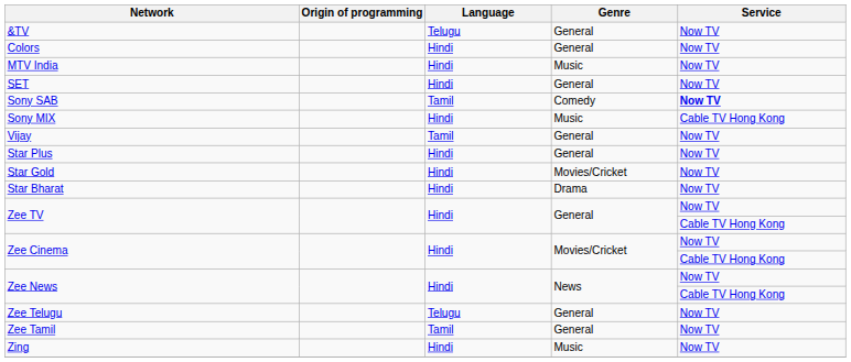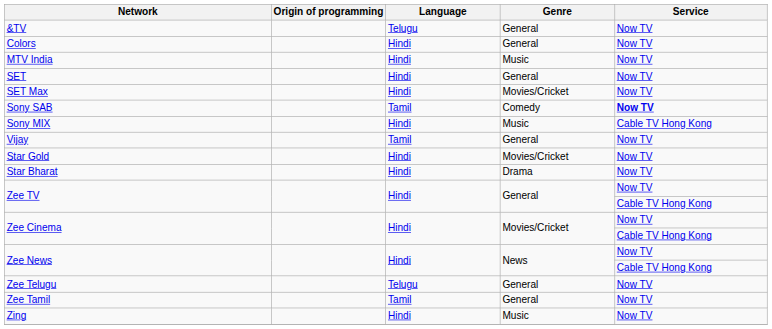+ row: SET Max | Hindi | Movies/Cricket | Now TV
- row: Star Plus | Hindi | General | Now TV
